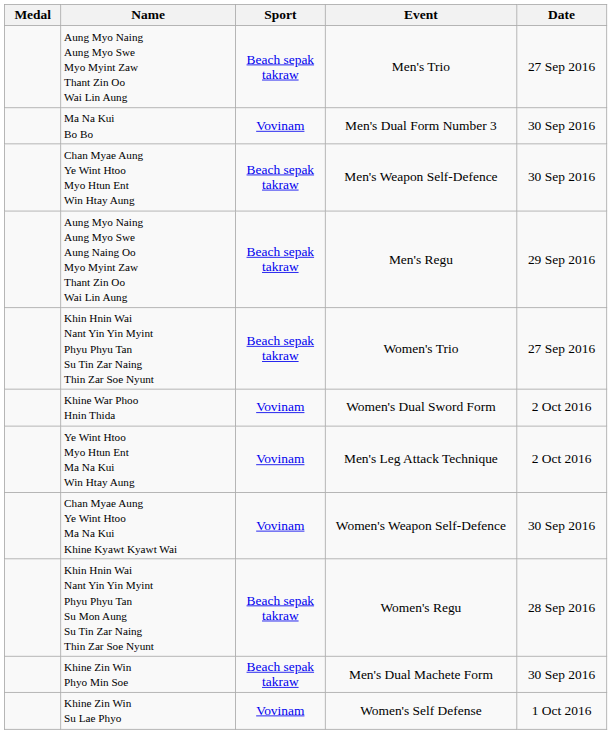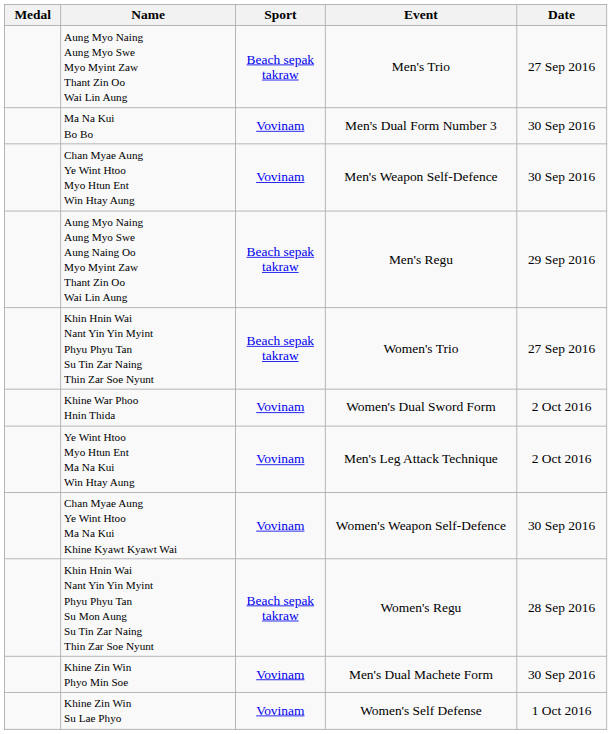Chan Myae Aung Ye Wint Htoo Myo Htun Ent Win Htay Aung | Sport: Beach sepak takraw -> Vovinam
Khine Zin Win Phyo Min Soe | Sport: Beach sepak takraw -> Vovinam
